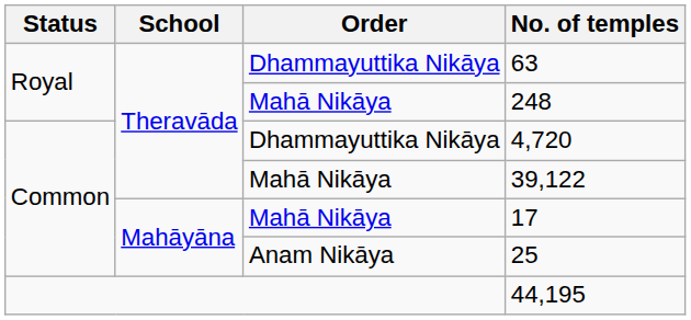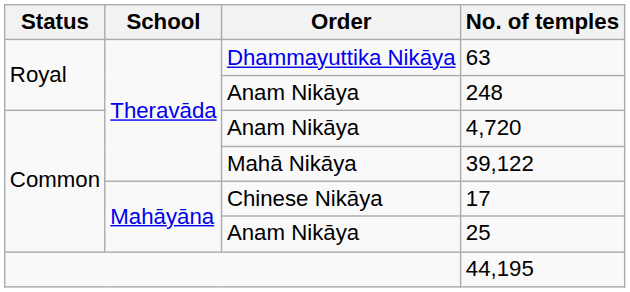248 | Order: Mahā Nikāya -> Anam Nikāya
4,720 | Order: Dhammayuttika Nikāya -> Anam Nikāya
17 | Order: Mahā Nikāya -> Chinese Nikāya
